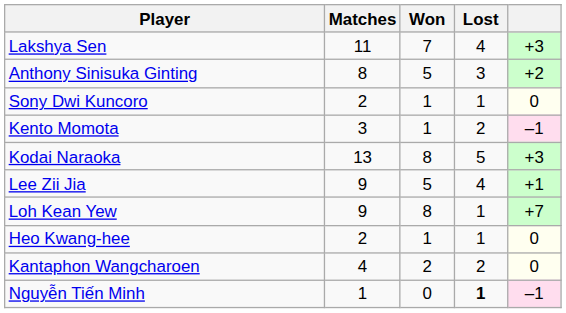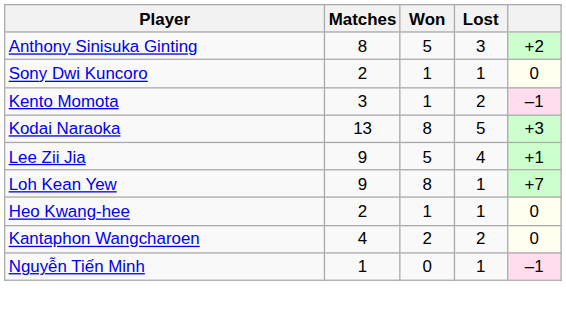- row: Lakshya Sen | 11 | 7 | 4 | +3
Nguyễn Tiến Minh | Lost: bold -> normal
